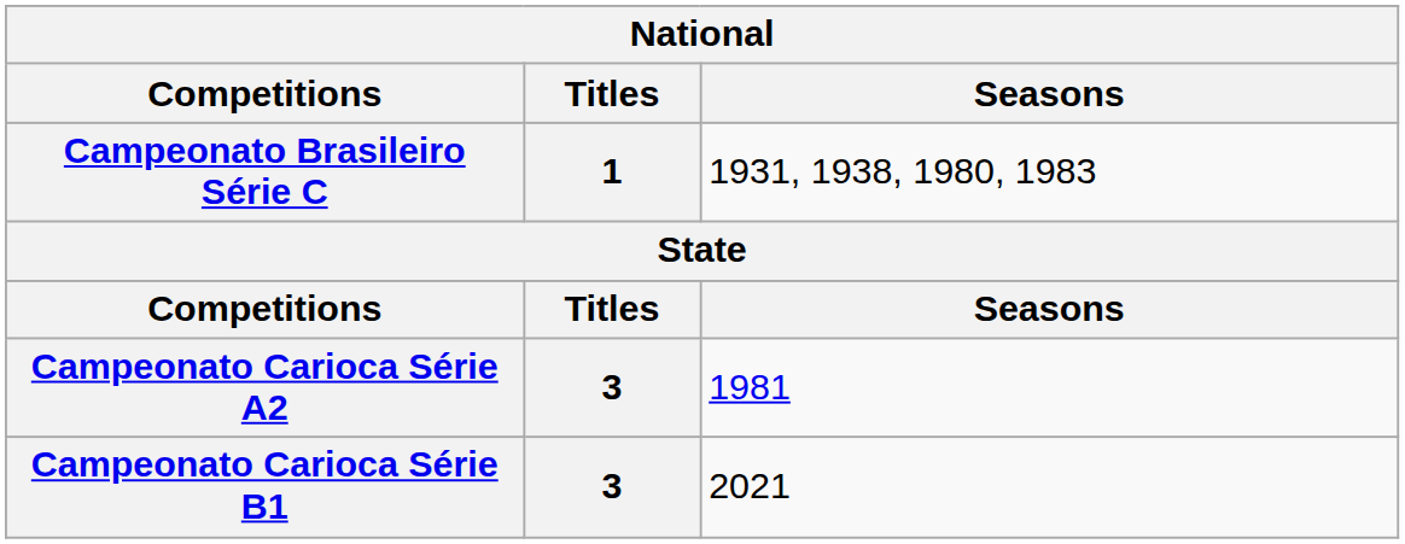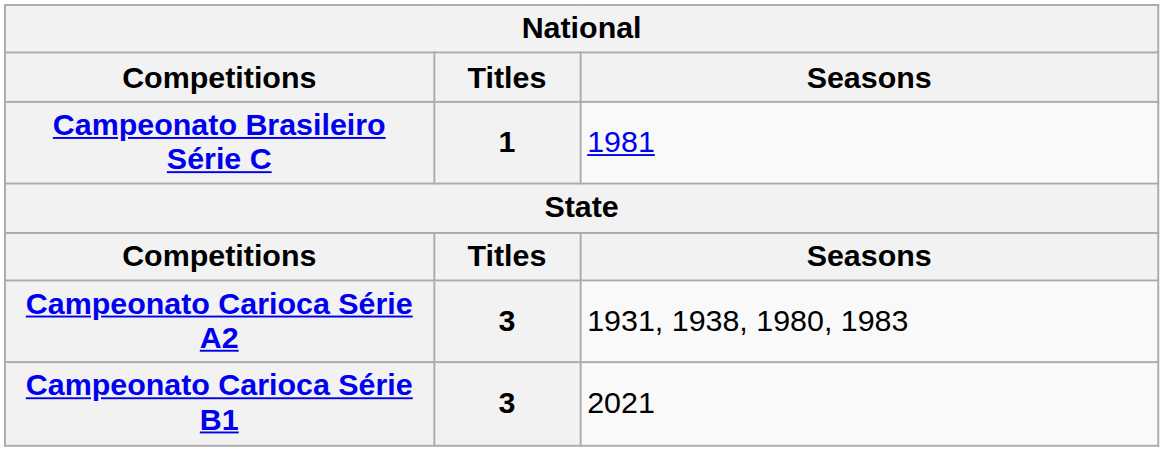Campeonato Brasileiro Série C | Seasons: 1931, 1938, 1980, 1983 -> 1981
Campeonato Carioca Série A2 | Seasons: 1981 -> 1931, 1938, 1980, 1983
